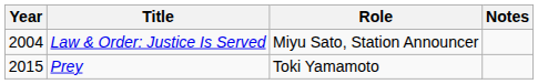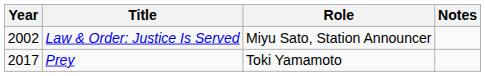Law & Order: Justice Is Served | Year: 2004 -> 2002
Prey | Year: 2015 -> 2017
